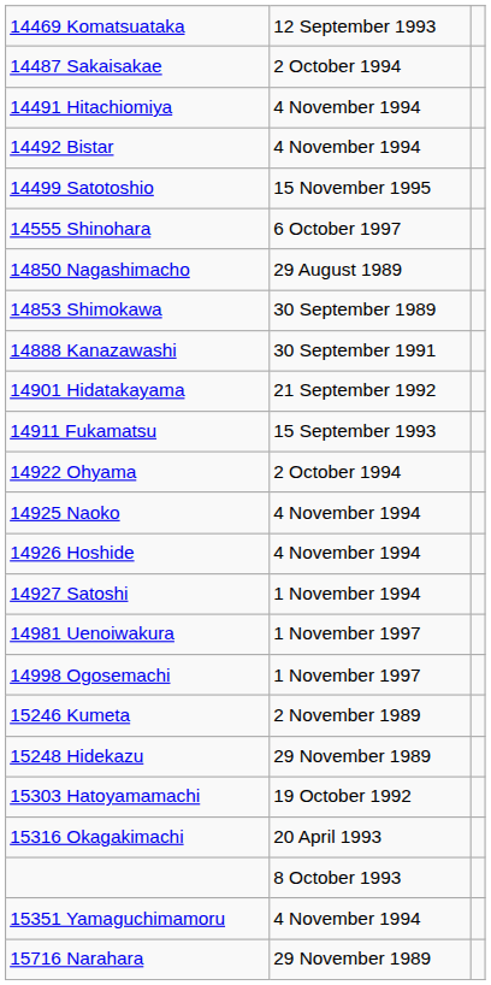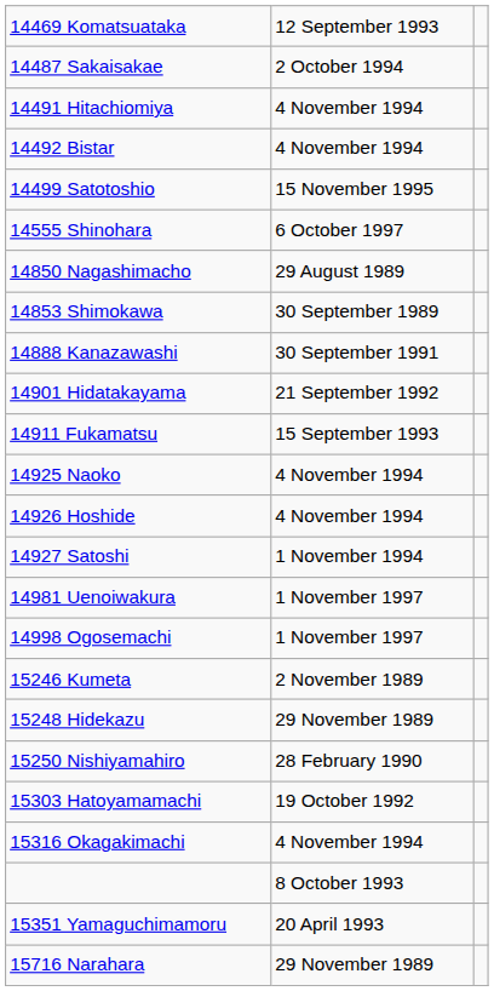- row: 14922 Ohyama | 2 October 1994
+ row: 15250 Nishiyamahiro | 28 February 1990
15316 Okagakimachi | column 2: 20 April 1993 -> 4 November 1994
15351 Yamaguchimamoru | column 2: 4 November 1994 -> 20 April 1993
